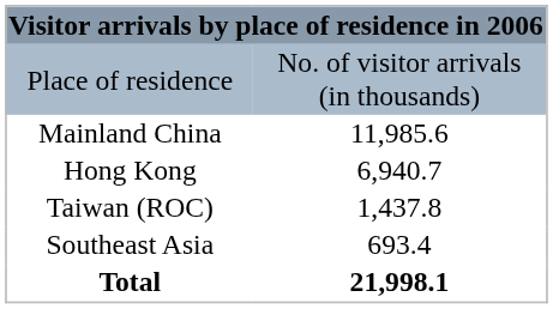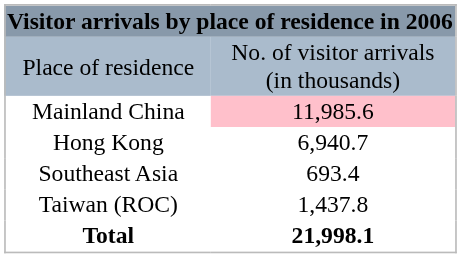Mainland China | column 2: no background -> pink background
rows swapped: Taiwan (ROC) <-> Southeast Asia
